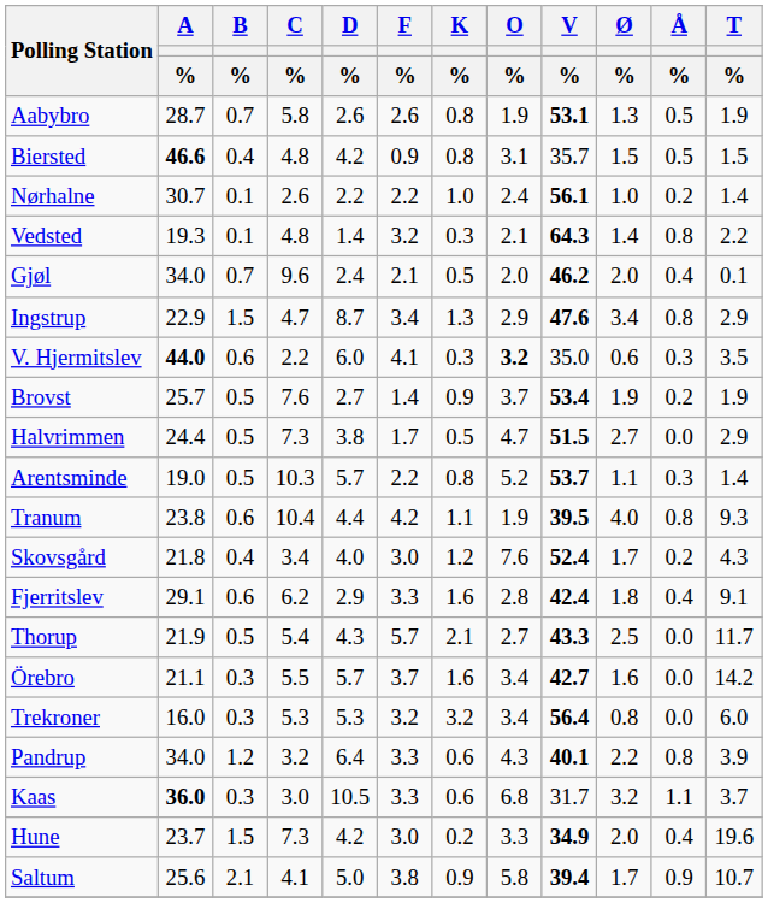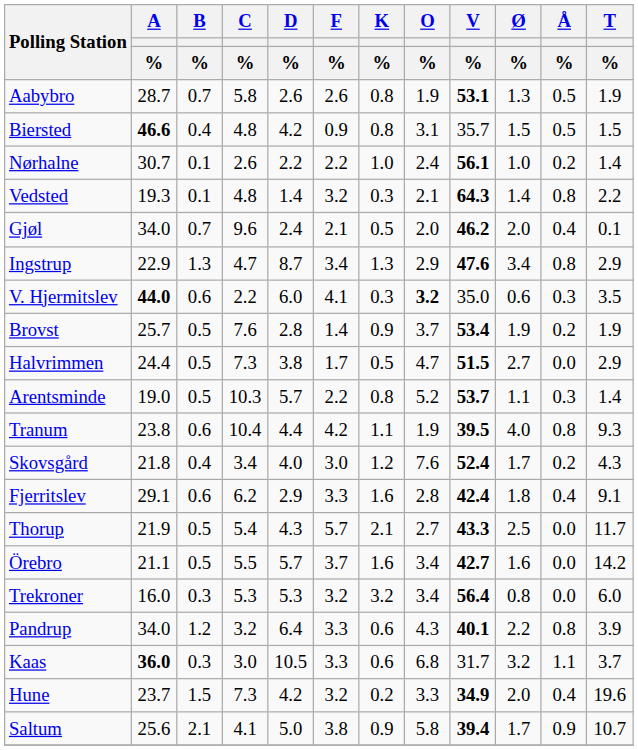Ingstrup | B / %: 1.5 -> 1.3
Brovst | D / %: 2.7 -> 2.8
Örebro | B / %: 0.3 -> 0.5
Hune | F / %: 3.0 -> 3.2
